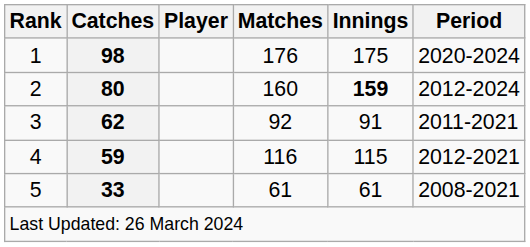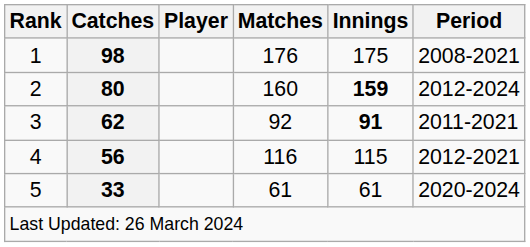1 | Period: 2020-2024 -> 2008-2021
3 | Innings: normal -> bold
4 | Catches: 59 -> 56
5 | Period: 2008-2021 -> 2020-2024
